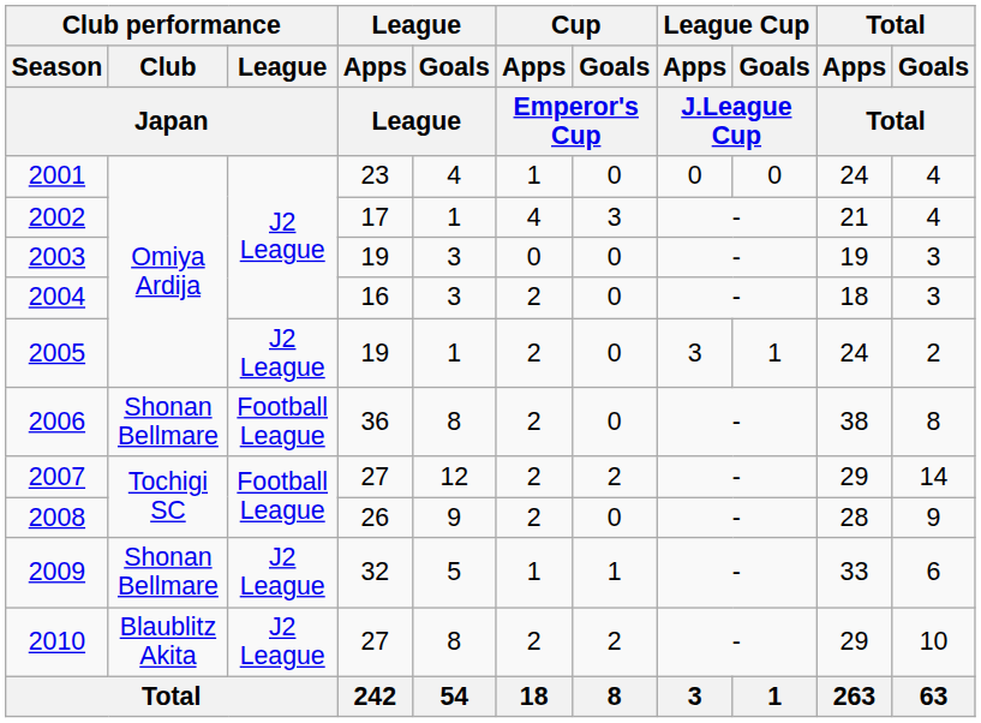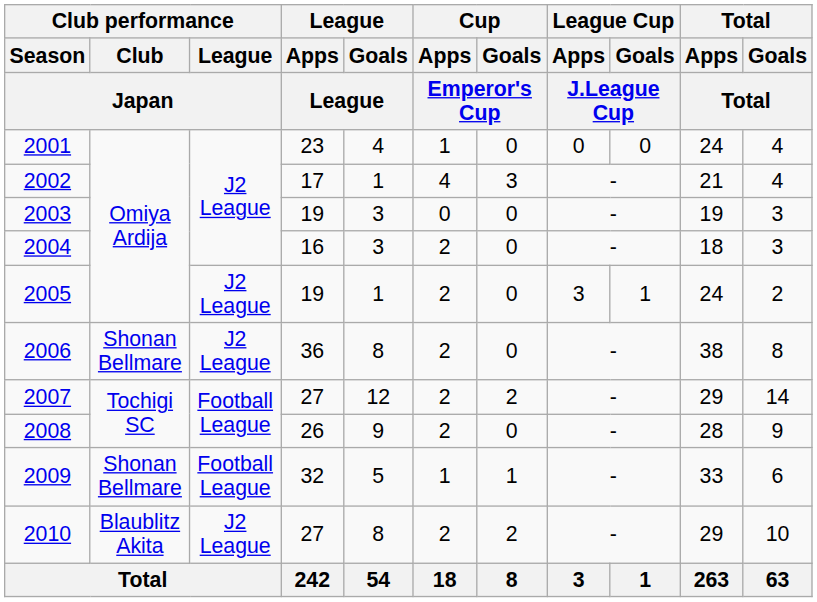2006 | Club performance / League / Japan: Football League -> J2 League
2009 | Club performance / League / Japan: J2 League -> Football League
